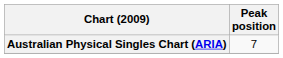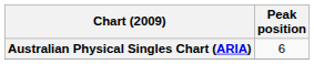Australian Physical Singles Chart (ARIA) | Peak position: 7 -> 6
